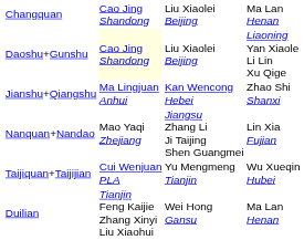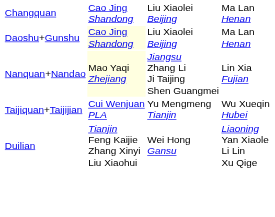Daoshu+Gunshu | column 4: Liaoning Yan Xiaole Li Lin Xu Qige -> Ma Lan Henan
- row: Jianshu+Qiangshu | Ma Lingjuan Anhui | Kan Wencong Hebei | Zhao Shi Shanxi
Nanquan+Nandao | column 2: no background -> lightyellow background
Duilian | column 4: Ma Lan Henan -> Liaoning Yan Xiaole Li Lin Xu Qige
